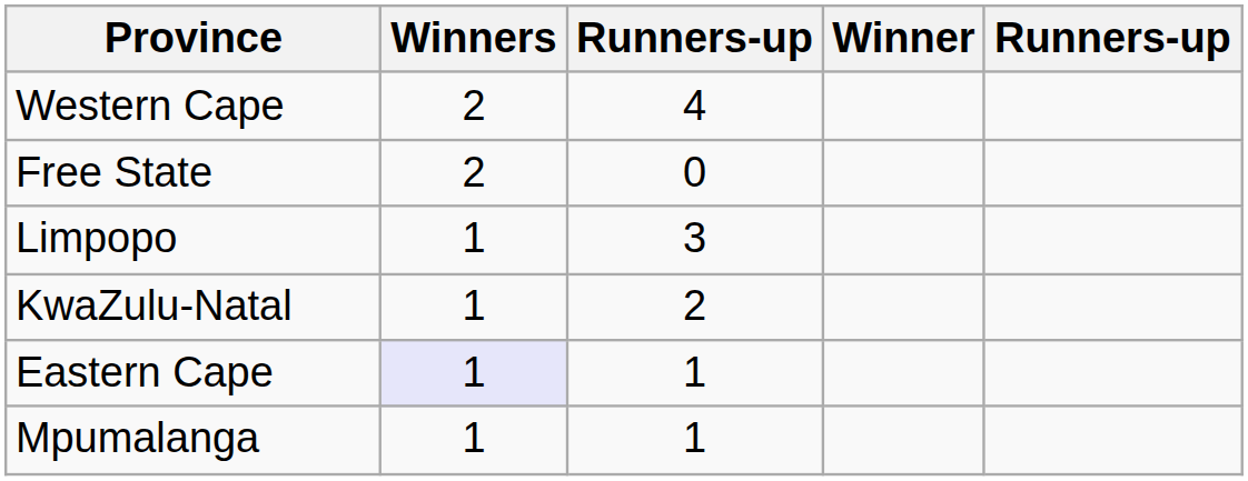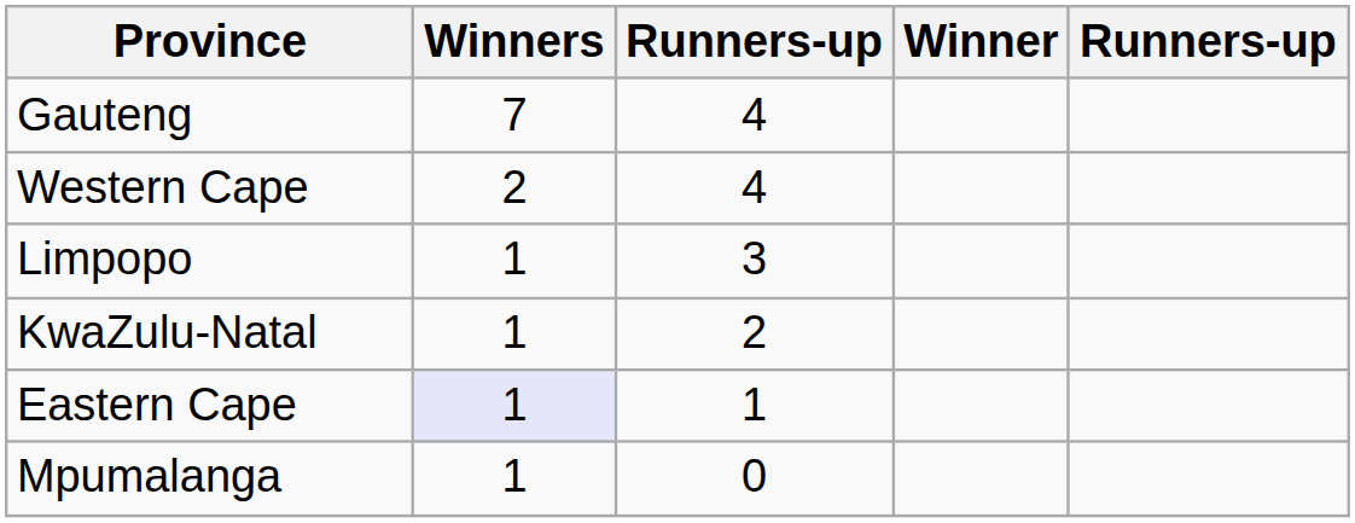+ row: Gauteng | 7 | 4
- row: Free State | 2 | 0
Mpumalanga | column 3: 1 -> 0
